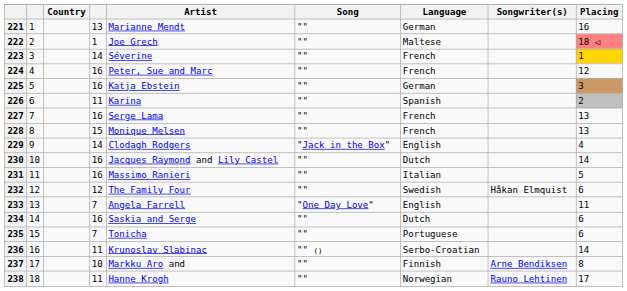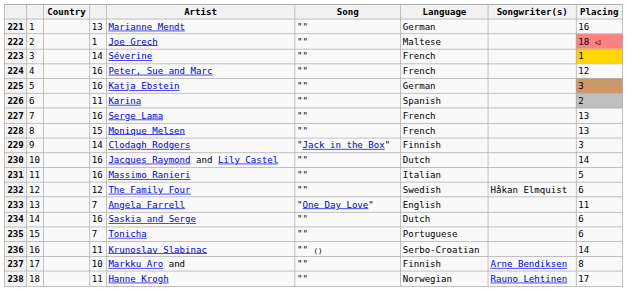229 | Language: English -> Finnish
229 | Placing: 4 -> 3
